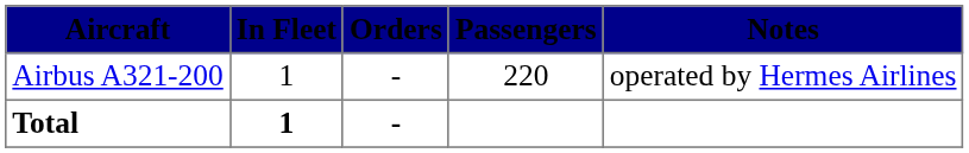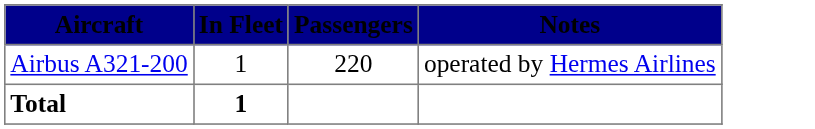- column: Orders | - | -
